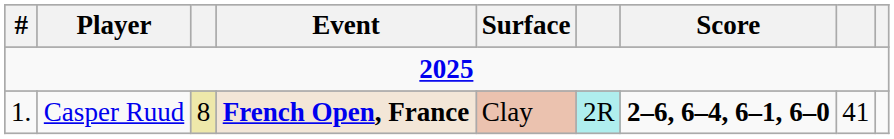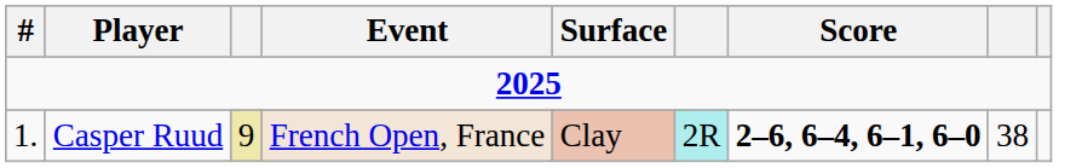Casper Ruud | column 3: 8 -> 9
Casper Ruud | Event: bold -> normal
Casper Ruud | column 8: 41 -> 38
